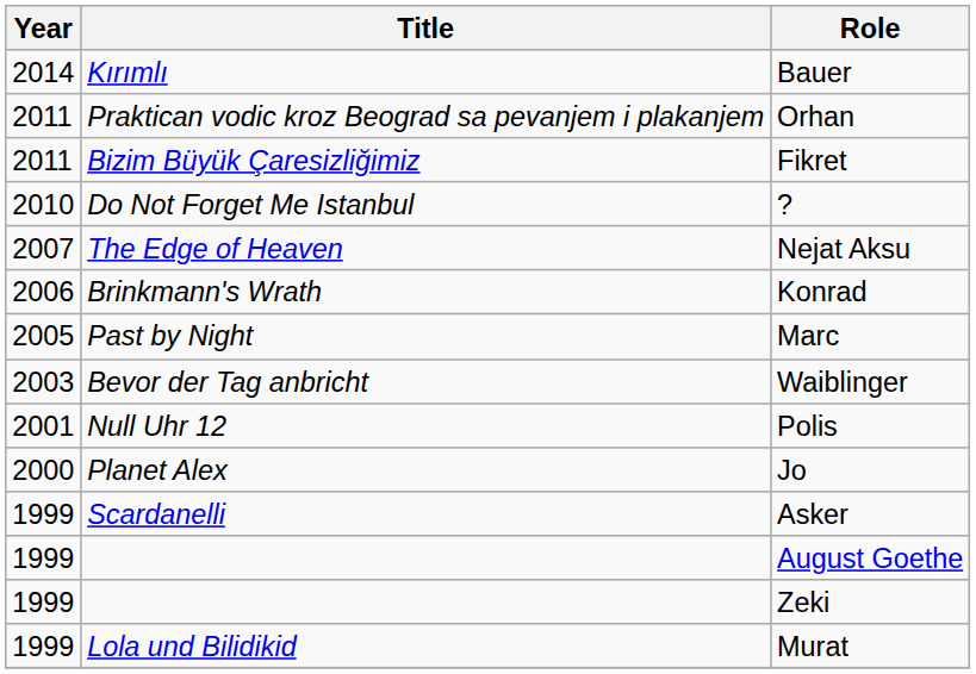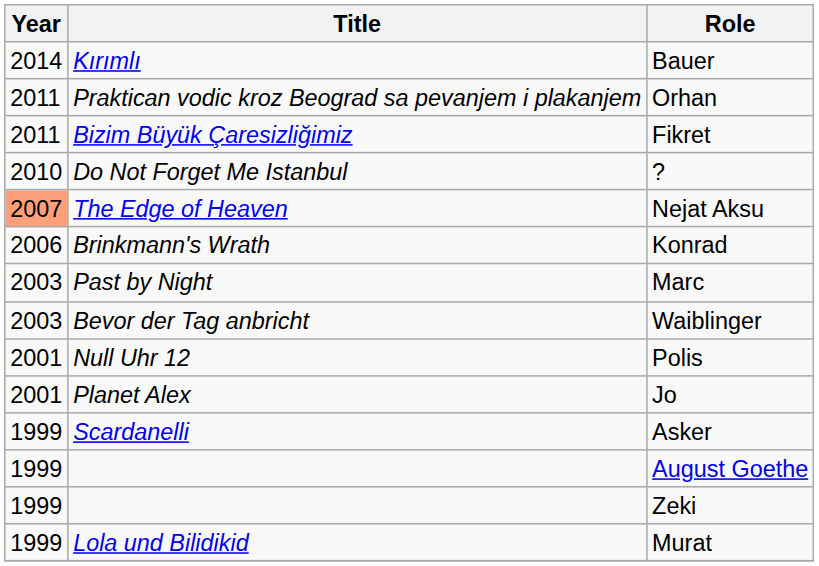Nejat Aksu | Year: no background -> lightsalmon background
Marc | Year: 2005 -> 2003
Jo | Year: 2000 -> 2001
